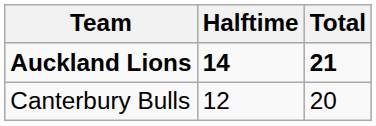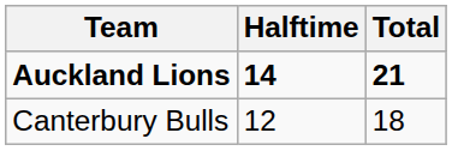Canterbury Bulls | Total: 20 -> 18
